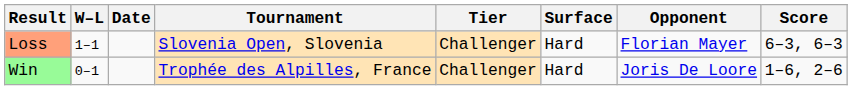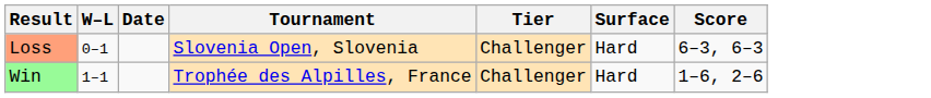- column: Opponent | Florian Mayer | Joris De Loore
Loss | W–L: 1–1 -> 0–1
Win | W–L: 0–1 -> 1–1
